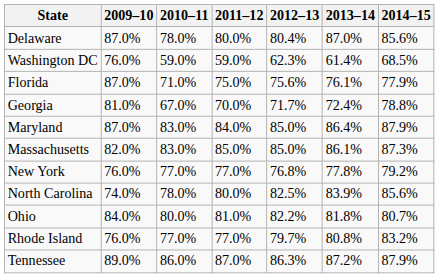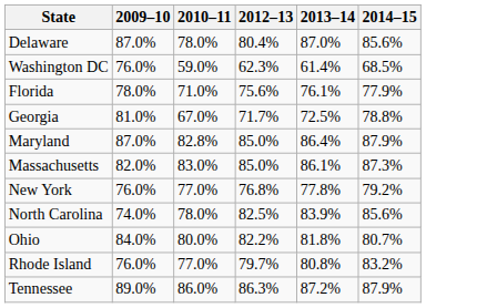- column: 2011–12 | 80.0% | 59.0% | 75.0% | 70.0% | 84.0% | 85.0% | 77.0% | 80.0% | 81.0% | 77.0% | 87.0%
Florida | 2009–10: 87.0% -> 78.0%
Georgia | 2013–14: 72.4% -> 72.5%
Maryland | 2010–11: 83.0% -> 82.8%
